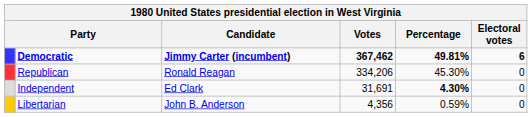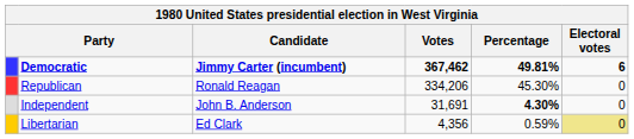Independent | Candidate: Ed Clark -> John B. Anderson
Libertarian | Candidate: John B. Anderson -> Ed Clark
Libertarian | Electoral votes: no background -> khaki background
